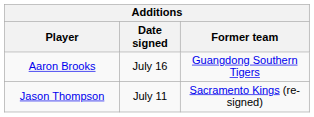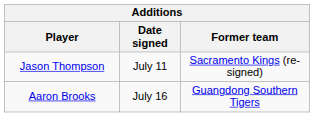rows swapped: Jason Thompson <-> Aaron Brooks
